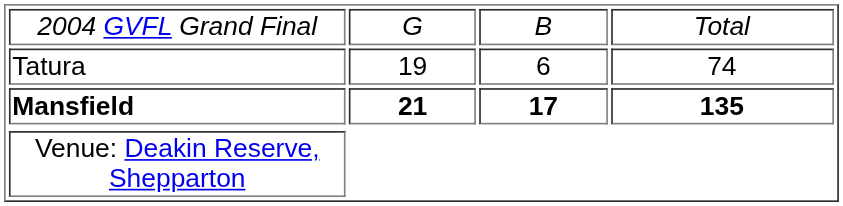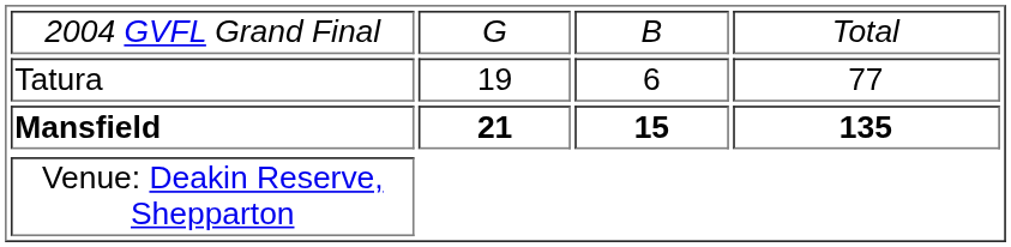Tatura | column 4: 74 -> 77
Mansfield | column 3: 17 -> 15
